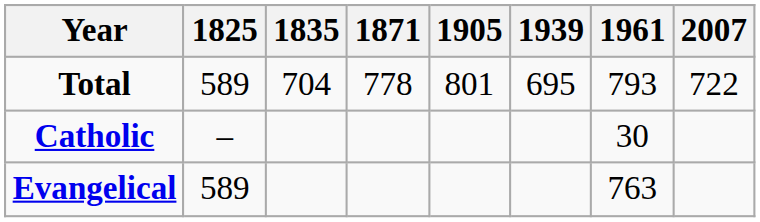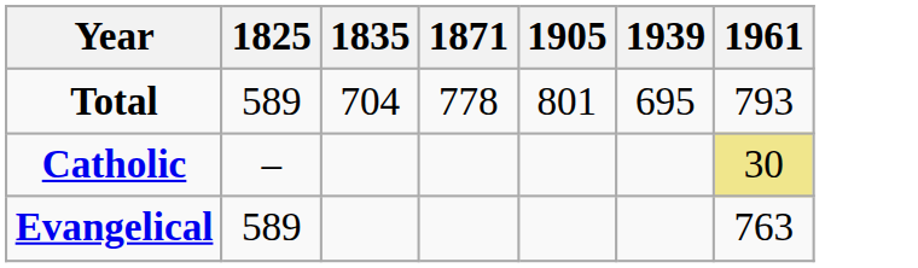- column: 2007 | 722
Catholic | 1961: no background -> khaki background
